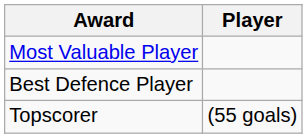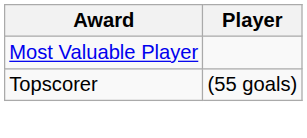- row: Best Defence Player
